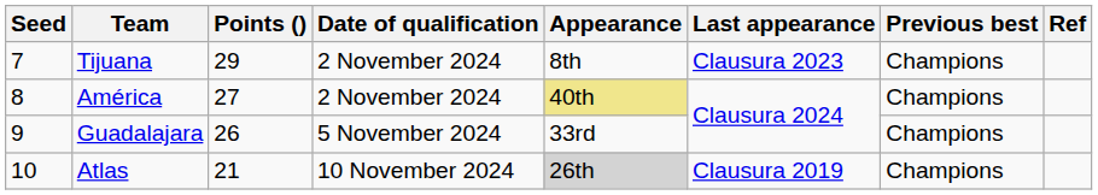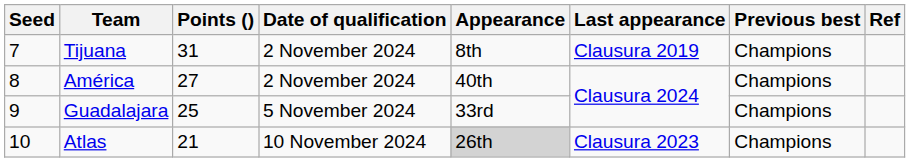Tijuana | Points (): 29 -> 31
Tijuana | Last appearance: Clausura 2023 -> Clausura 2019
América | Appearance: khaki background -> no background
Guadalajara | Points (): 26 -> 25
Atlas | Last appearance: Clausura 2019 -> Clausura 2023
